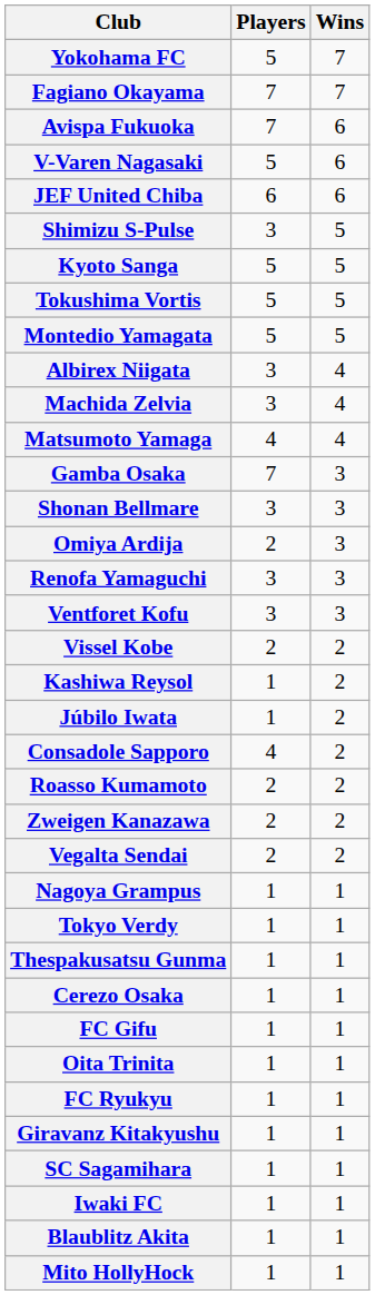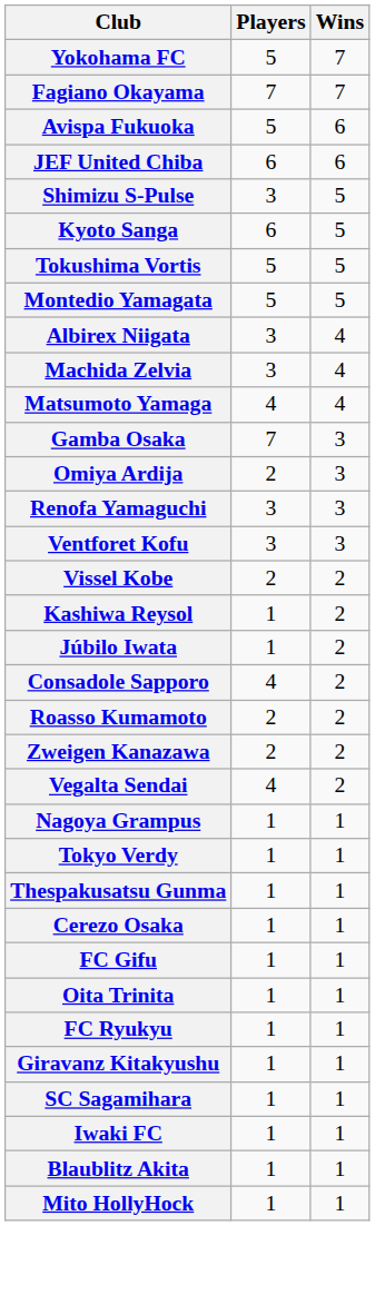Avispa Fukuoka | Players: 7 -> 5
- row: V-Varen Nagasaki | 5 | 6
Kyoto Sanga | Players: 5 -> 6
- row: Shonan Bellmare | 3 | 3
Vegalta Sendai | Players: 2 -> 4
